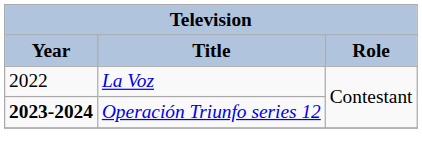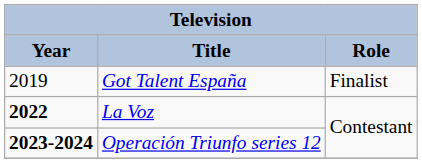+ row: 2019 | Got Talent España | Finalist
La Voz | Year: normal -> bold
